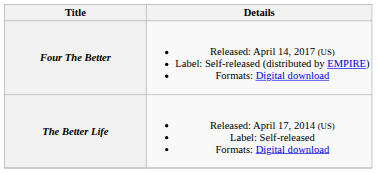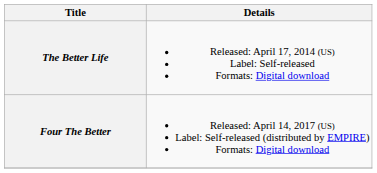rows swapped: The Better Life <-> Four The Better
